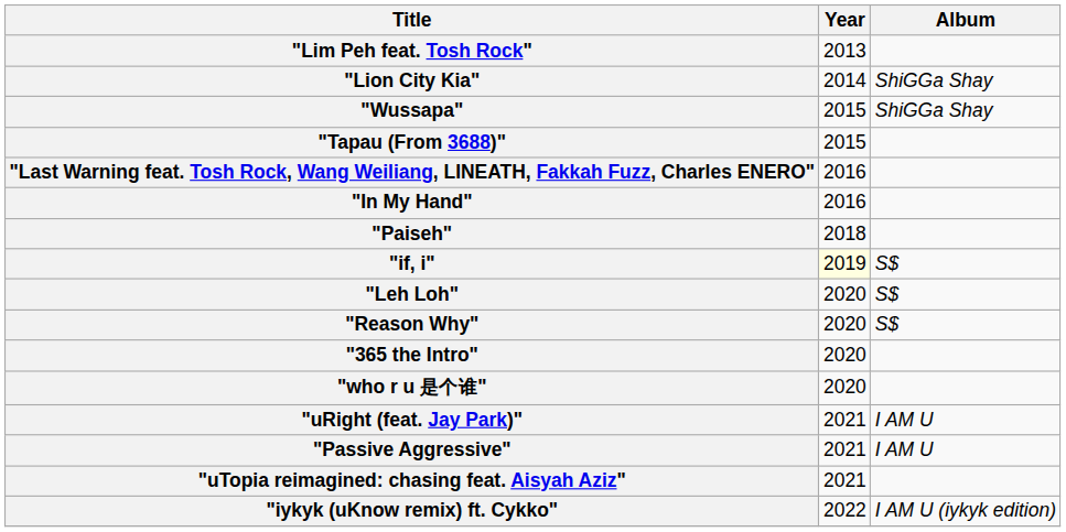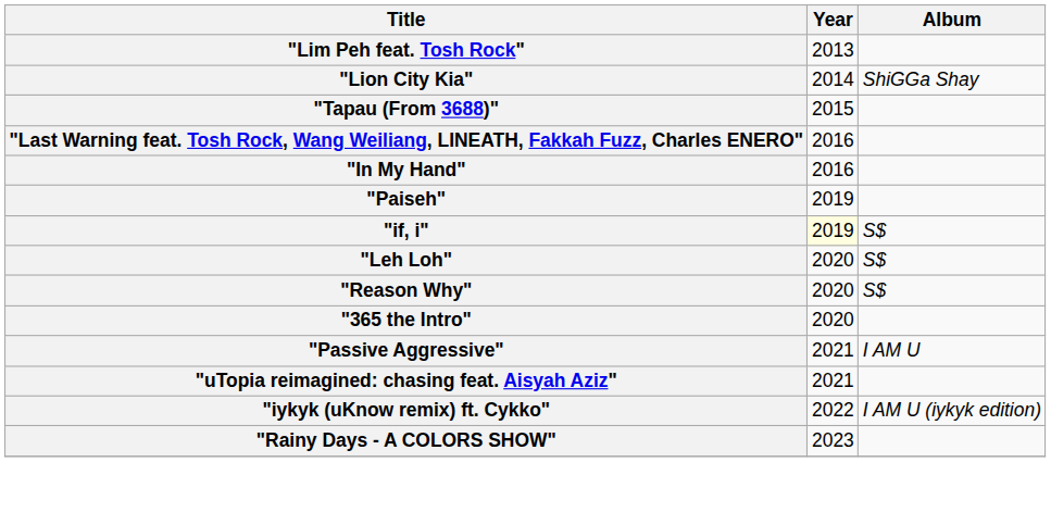- row: "Wussapa" | 2015 | ShiGGa Shay
"Paiseh" | Year: 2018 -> 2019
- row: "who r u 是个谁" | 2020
- row: "uRight (feat. Jay Park)" | 2021 | I AM U
+ row: "Rainy Days - A COLORS SHOW" | 2023
